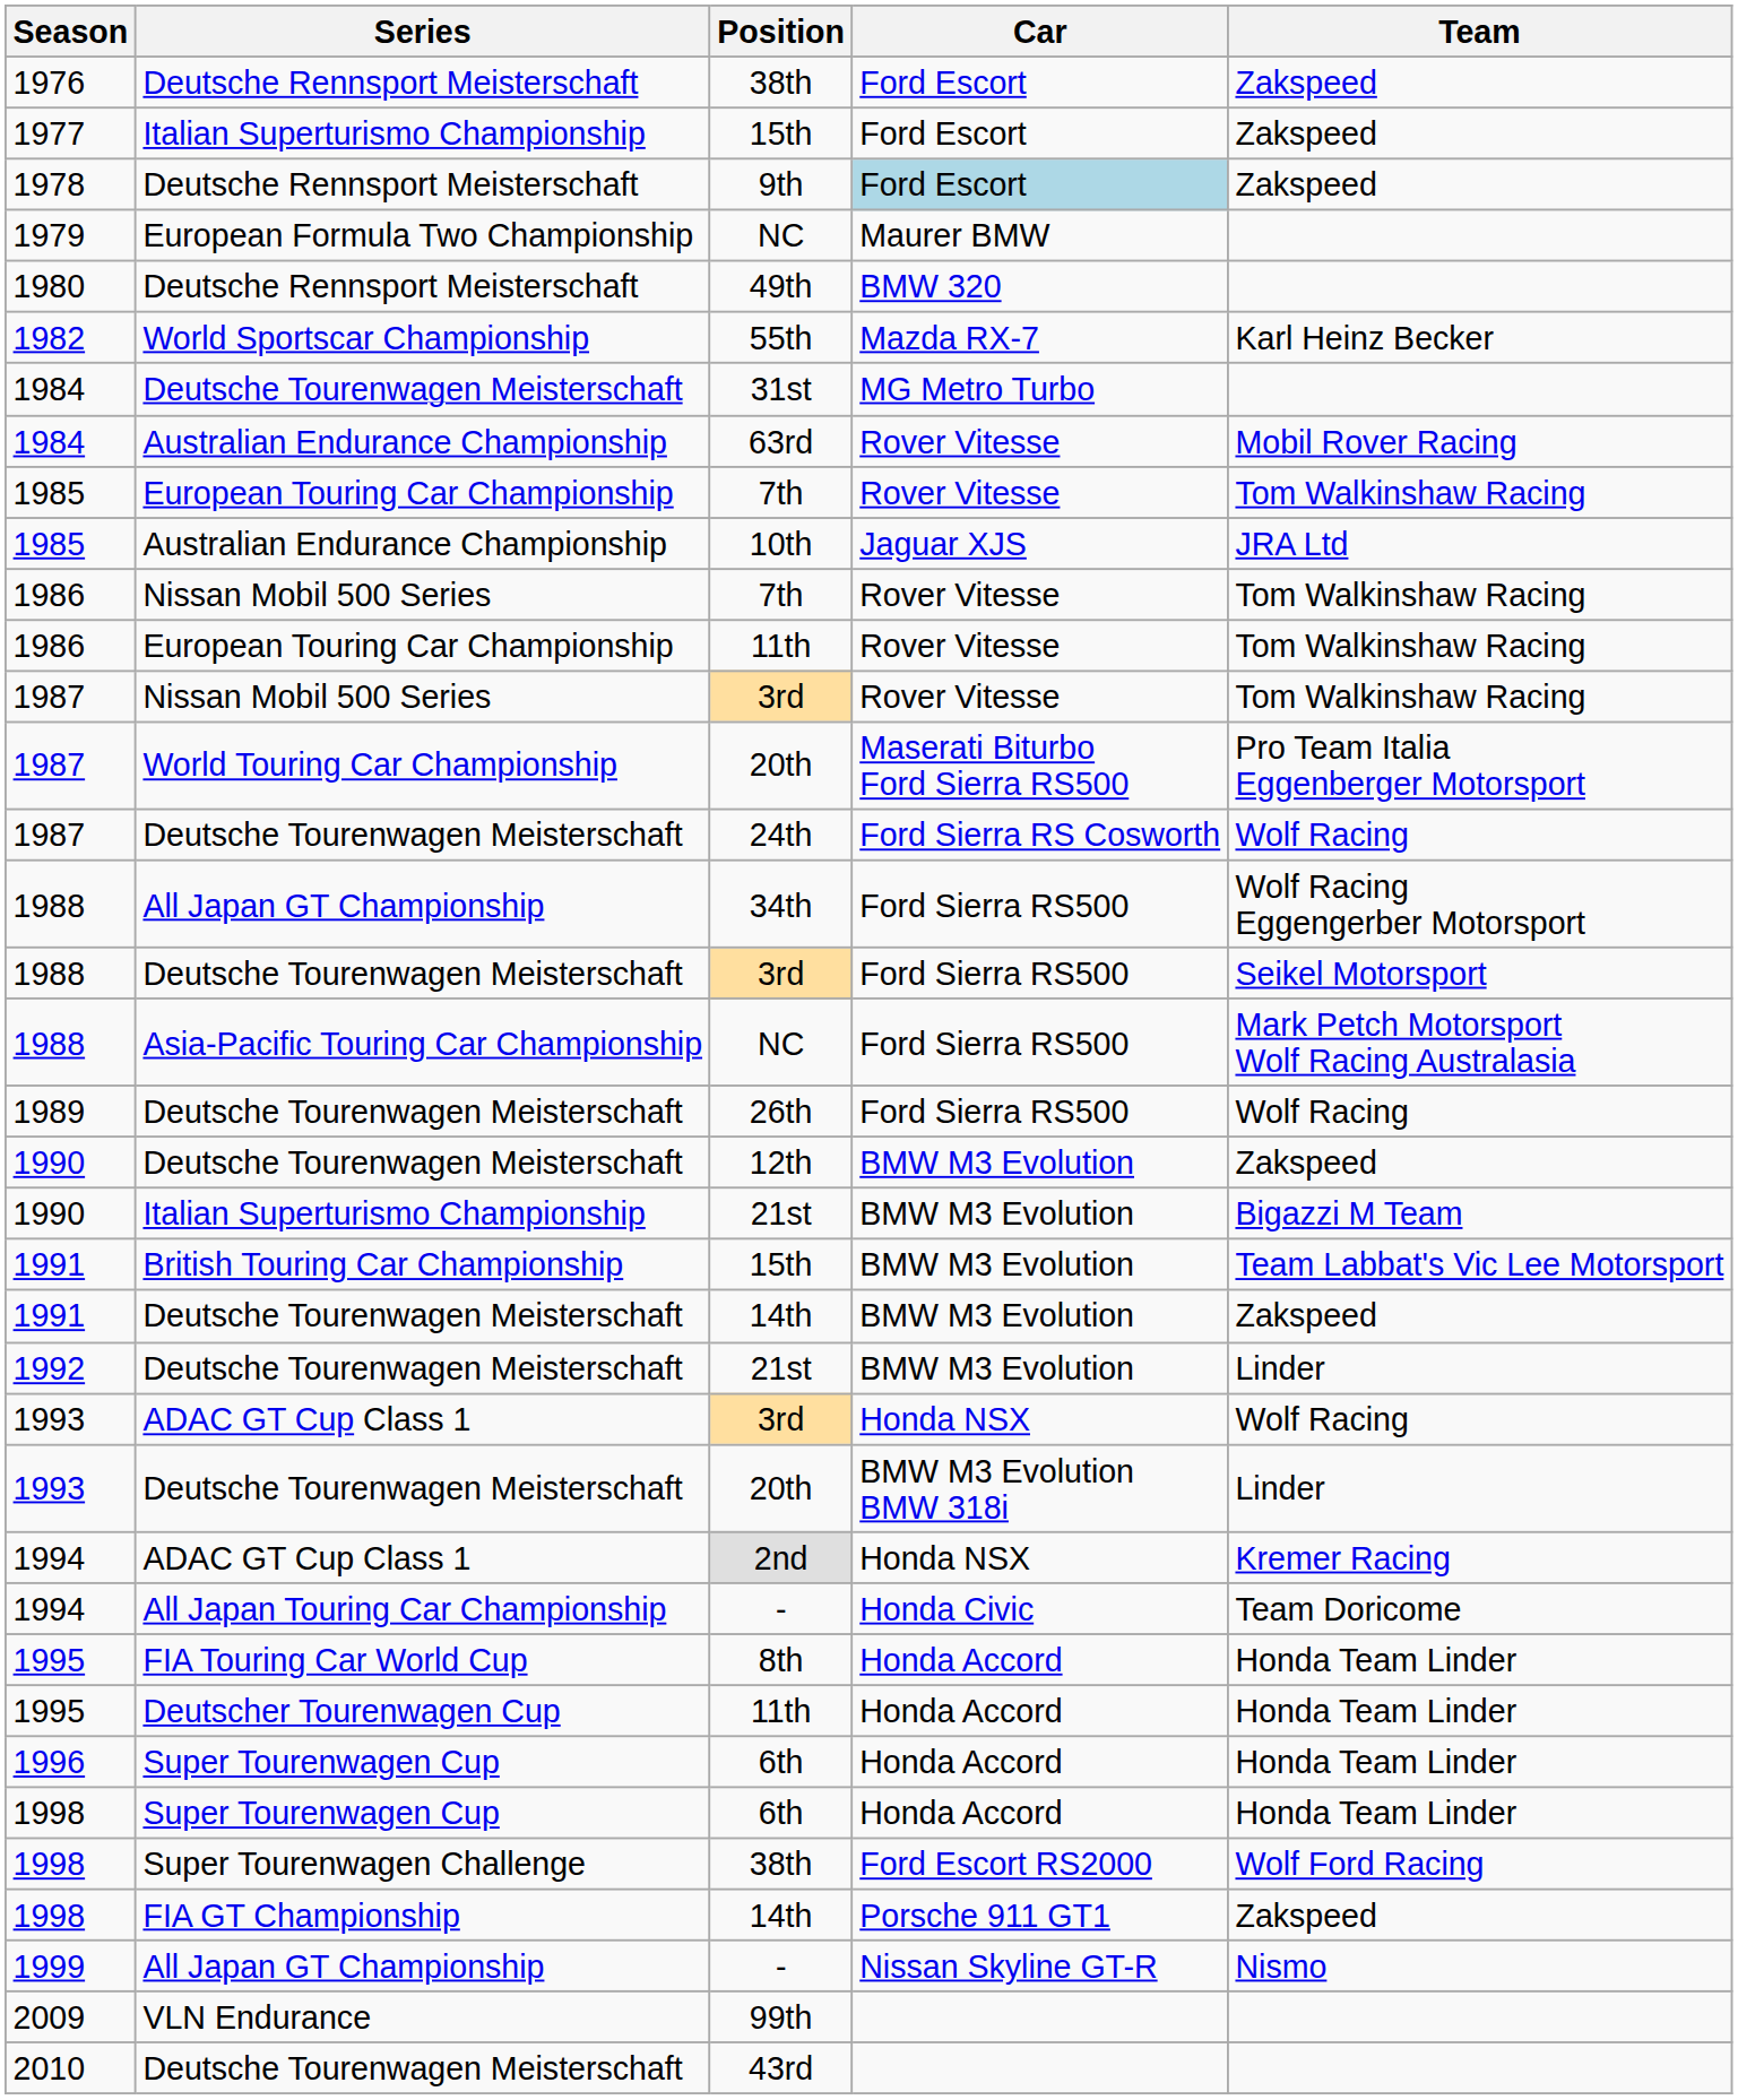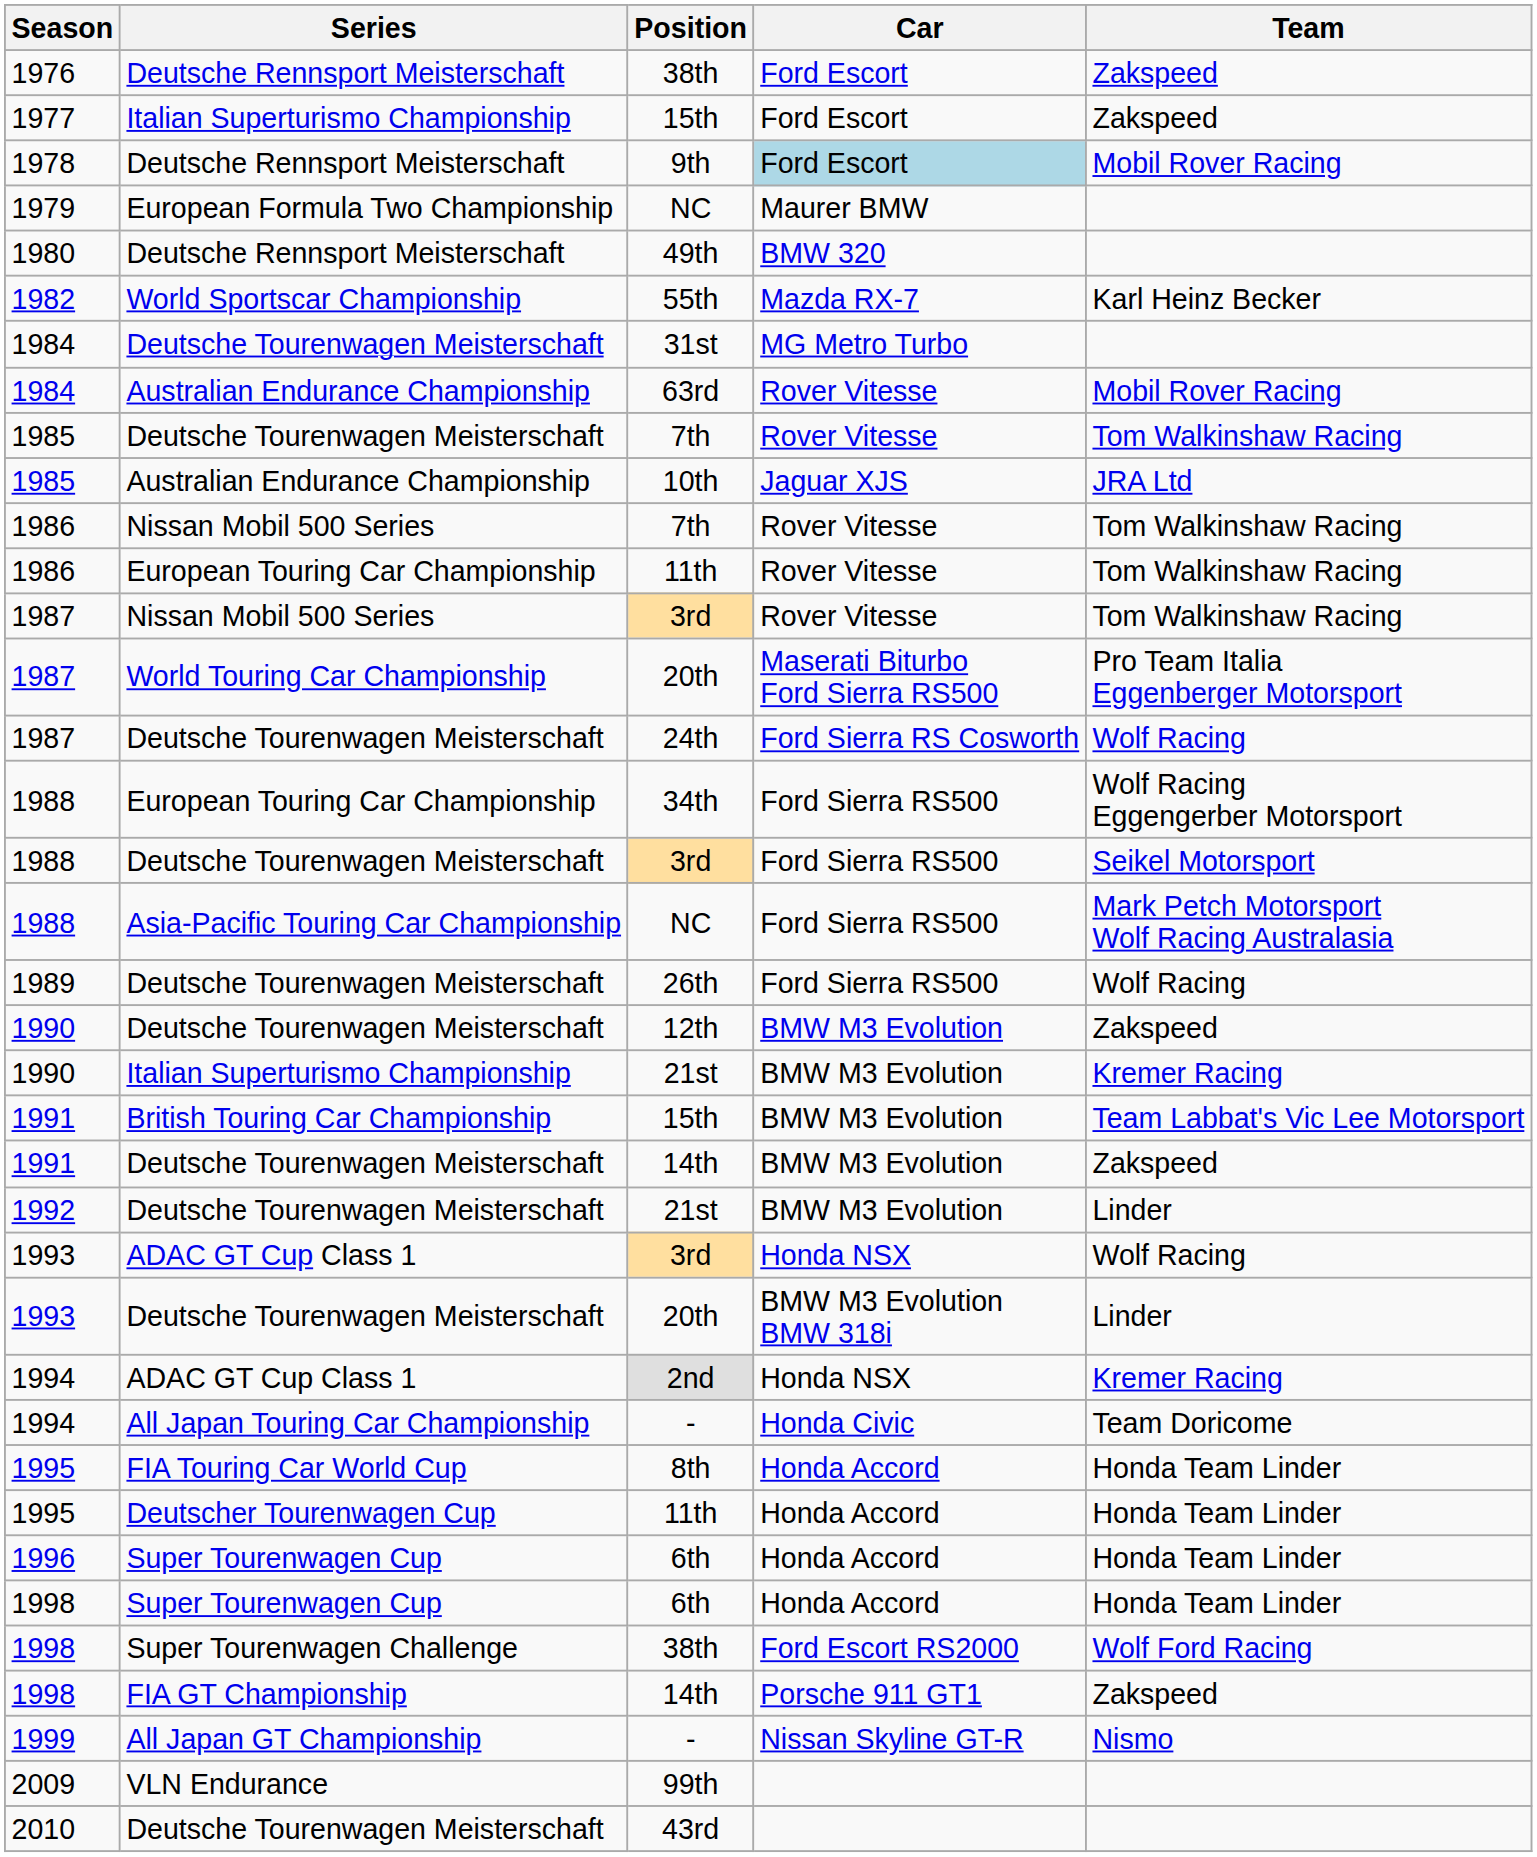9th | Team: Zakspeed -> Mobil Rover Racing
1985 / 7th | Series: European Touring Car Championship -> Deutsche Tourenwagen Meisterschaft
34th | Series: All Japan GT Championship -> European Touring Car Championship
1990 / 21st | Team: Bigazzi M Team -> Kremer Racing
